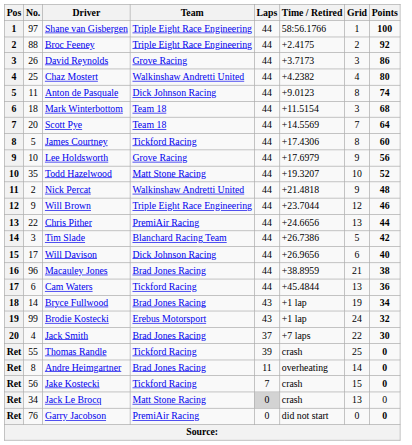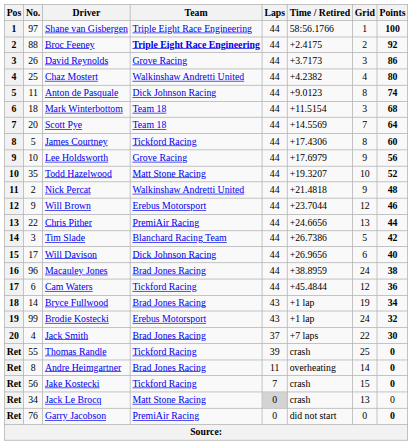Broc Feeney | Team: normal -> bold
Will Brown | Team: Triple Eight Race Engineering -> Erebus Motorsport
Macauley Jones | Grid: 21 -> 24
Cam Waters | Grid: 13 -> 12
